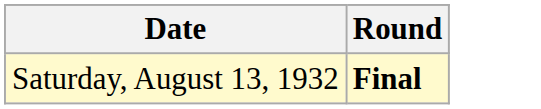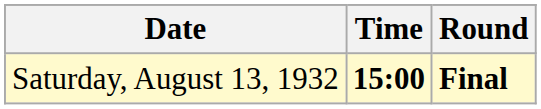+ column: Time | 15:00
